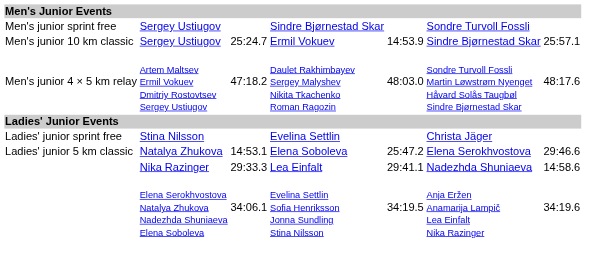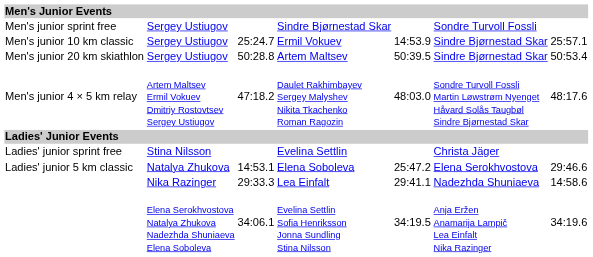+ row: Men's junior 20 km skiathlon | Sergey Ustiugov | 50:28.8 | Artem Maltsev | 50:39.5 | Sindre Bjørnestad Skar | 50:53.4
